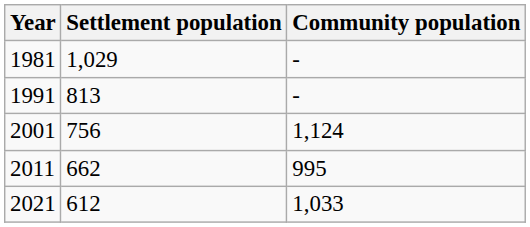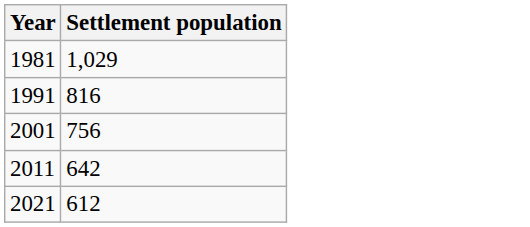- column: Community population | - | - | 1,124 | 995 | 1,033
1991 | Settlement population: 813 -> 816
2011 | Settlement population: 662 -> 642
